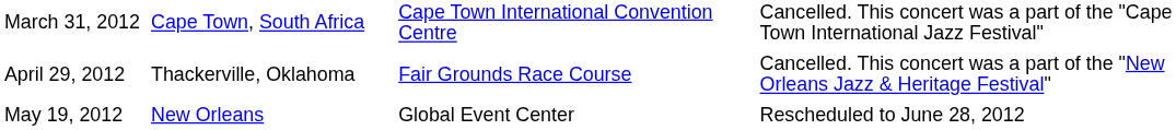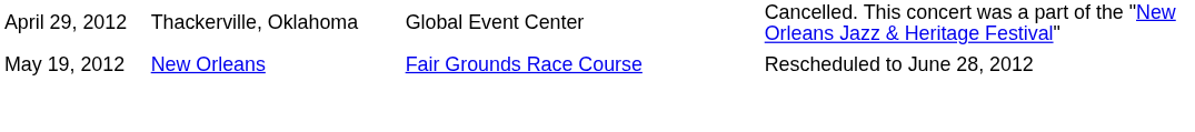- row: March 31, 2012 | Cape Town, South Africa | Cape Town International Convention Centre | Cancelled. This concert was a part of the "Cape Town International Jazz Festival"
April 29, 2012 | column 3: Fair Grounds Race Course -> Global Event Center
May 19, 2012 | column 3: Global Event Center -> Fair Grounds Race Course
